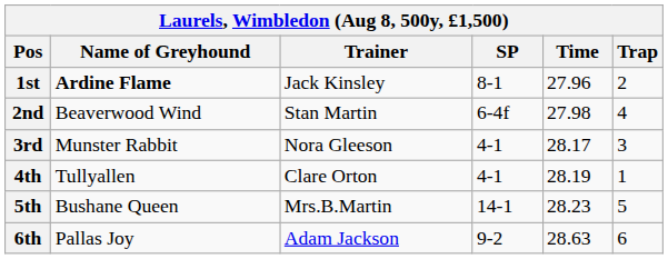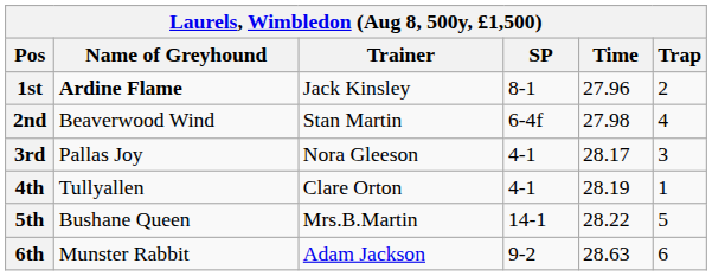3rd | Name of Greyhound: Munster Rabbit -> Pallas Joy
5th | Time: 28.23 -> 28.22
6th | Name of Greyhound: Pallas Joy -> Munster Rabbit
